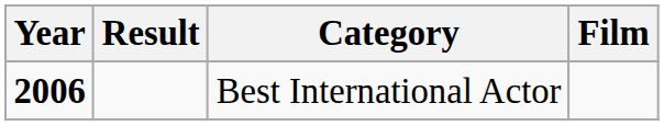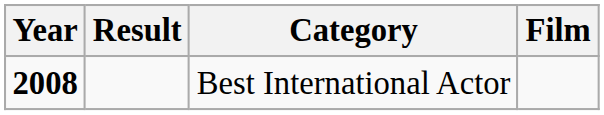Best International Actor | Year: 2006 -> 2008
